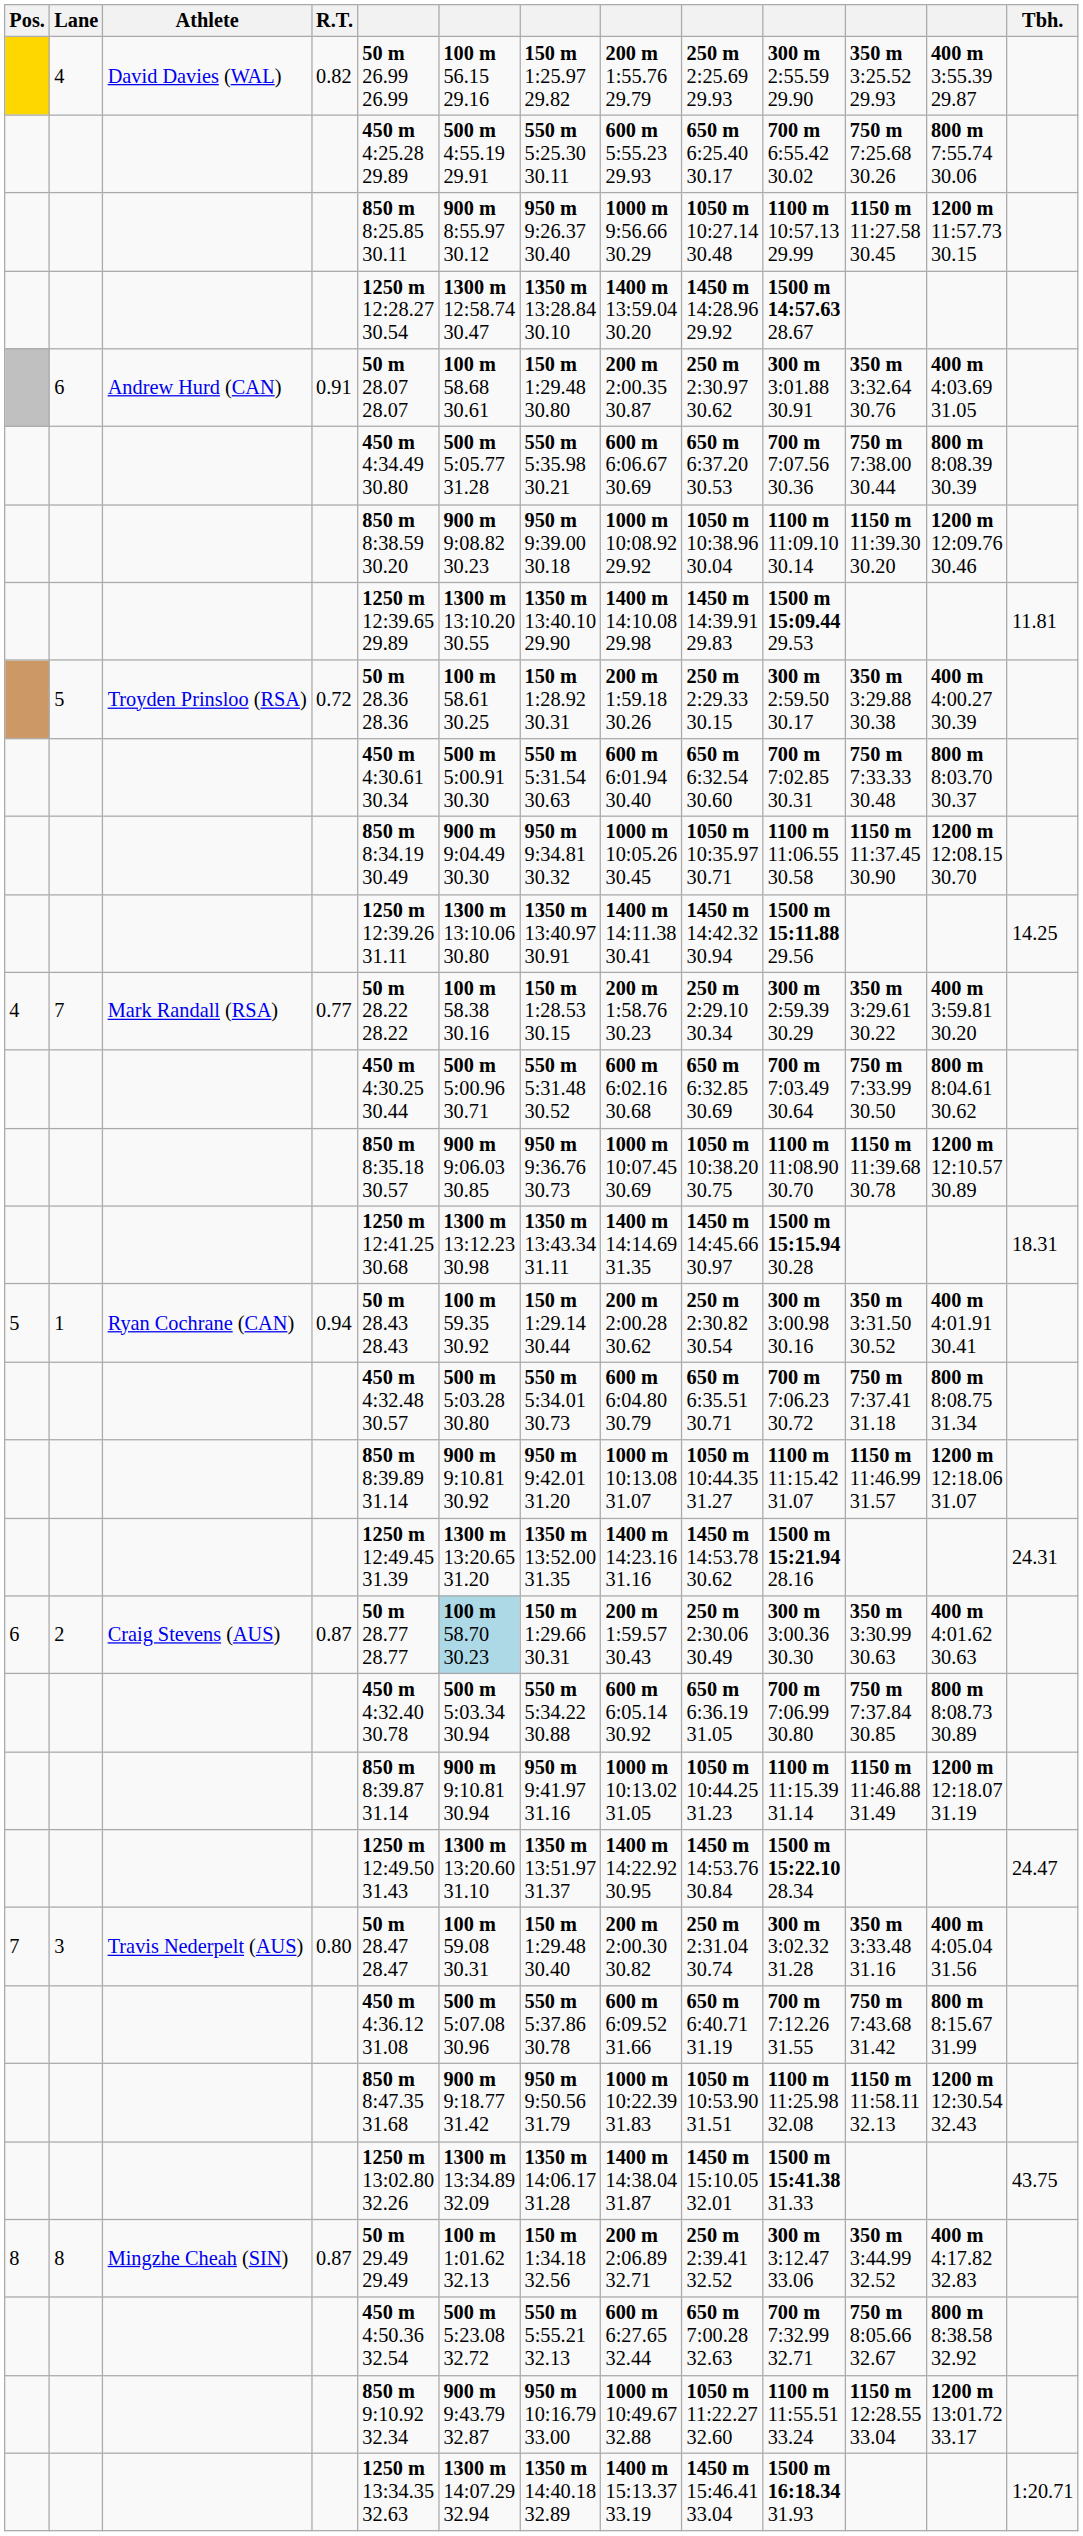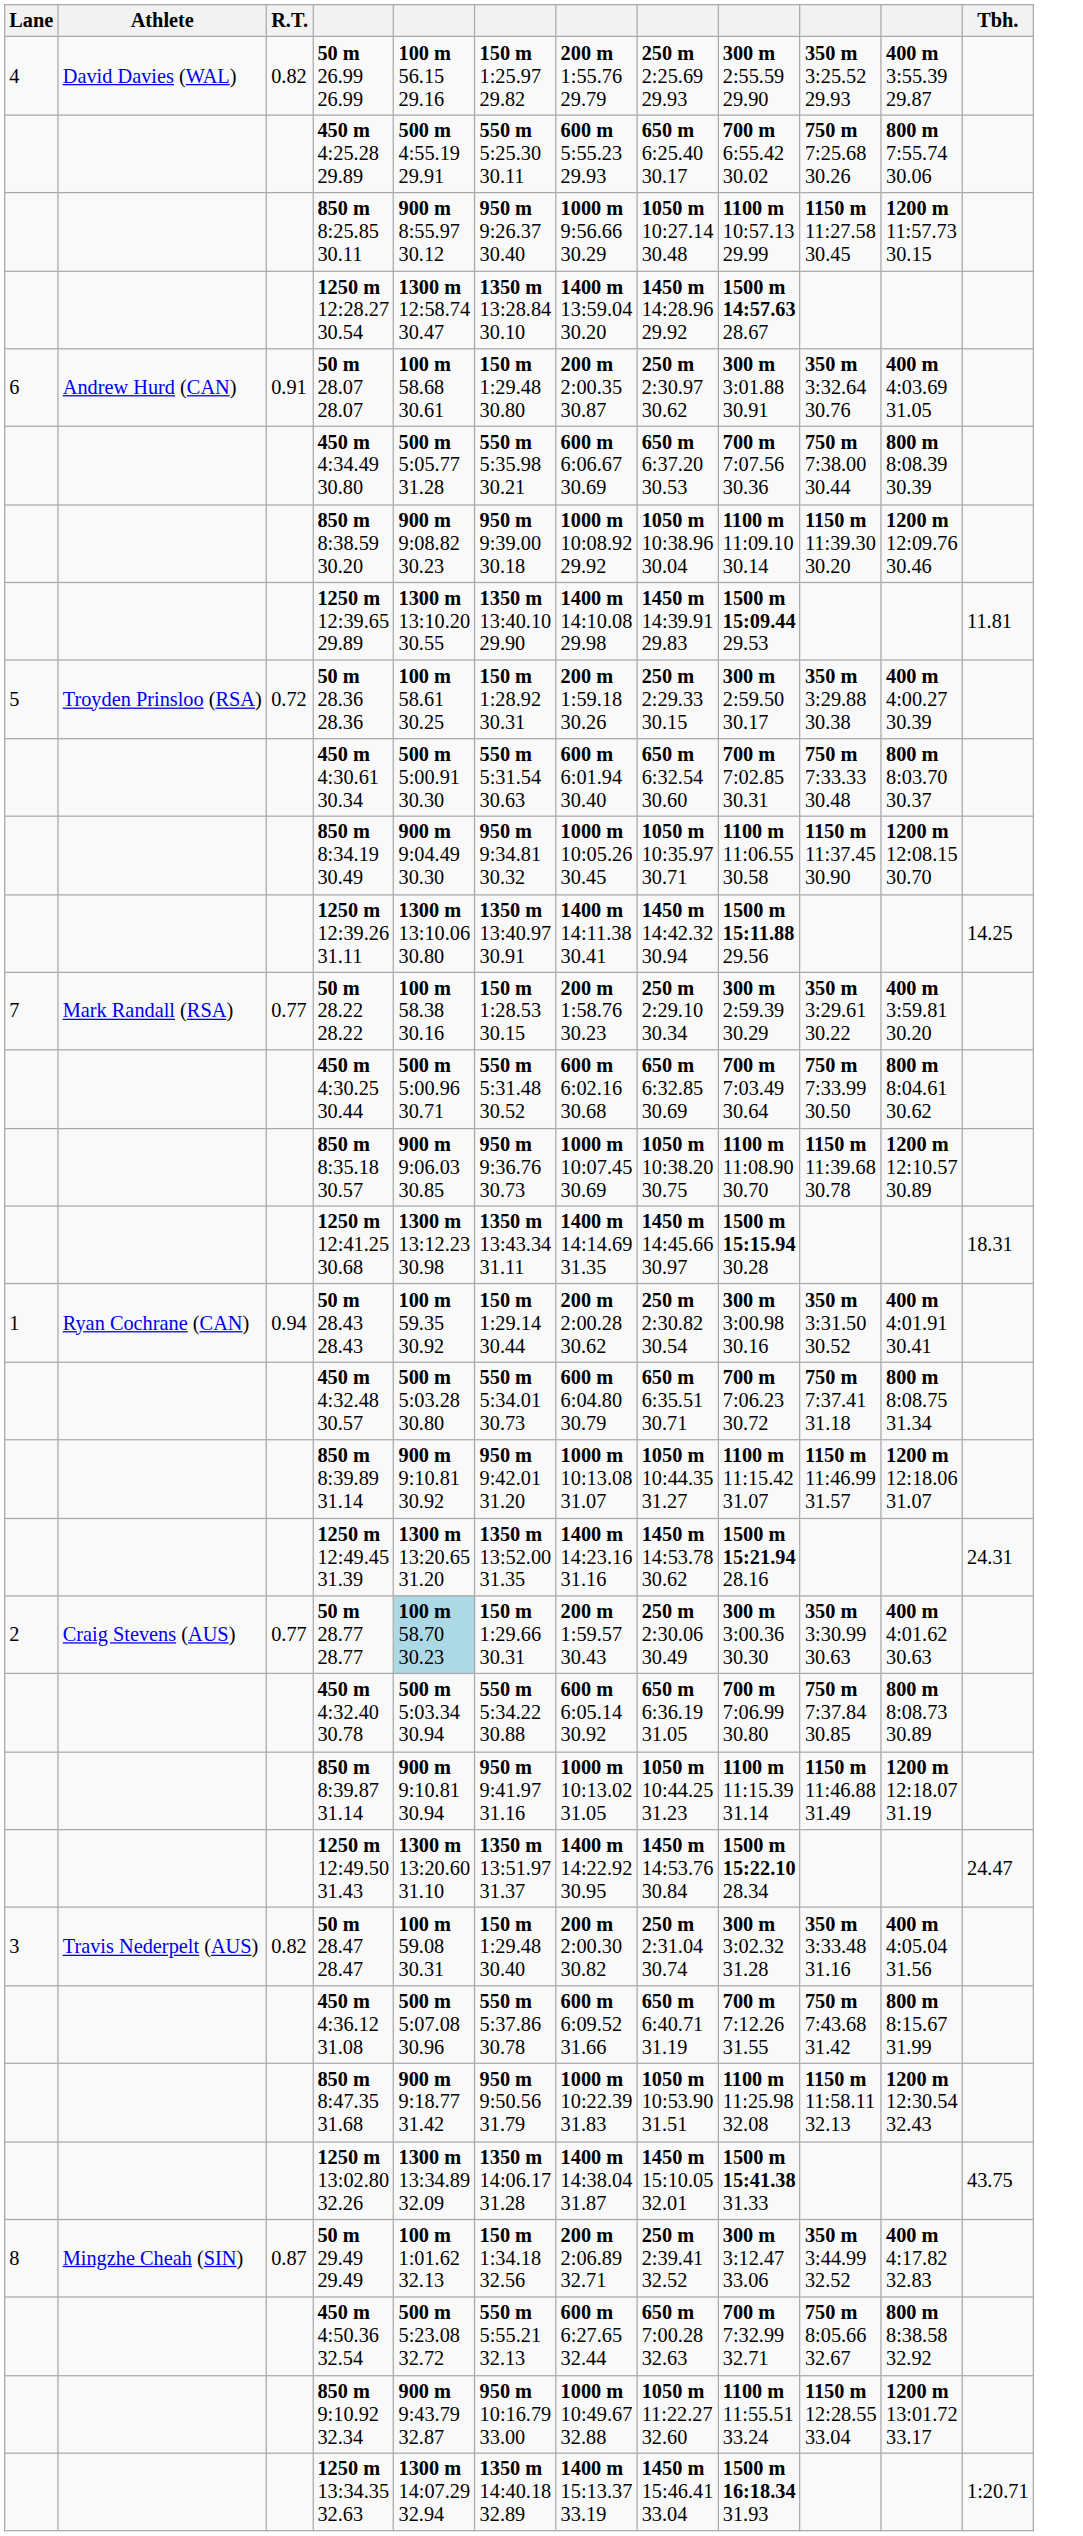- column: Pos. | 4 | 5 | 6 | 7 | 8
2 | R.T.: 0.87 -> 0.77
3 | R.T.: 0.80 -> 0.82
